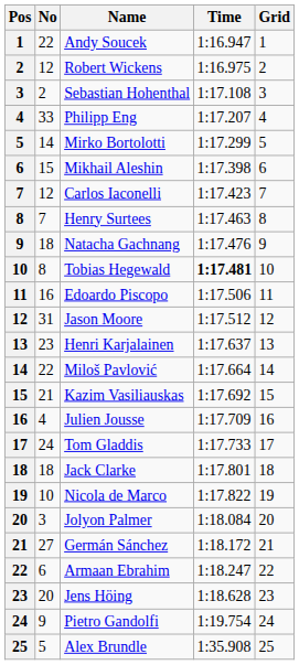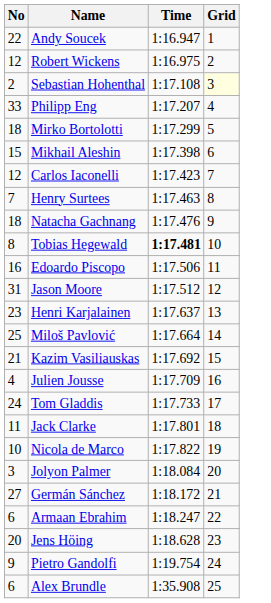- column: Pos | 1 | 2 | 3 | 4 | 5 | 6 | 7 | 8 | 9 | 10 | 11 | 12 | 13 | 14 | 15 | 16 | 17 | 18 | 19 | 20 | 21 | 22 | 23 | 24 | 25
Sebastian Hohenthal | Grid: no background -> lightyellow background
Mirko Bortolotti | No: 14 -> 18
Miloš Pavlović | No: 22 -> 25
Jack Clarke | No: 18 -> 11
Alex Brundle | No: 5 -> 6
